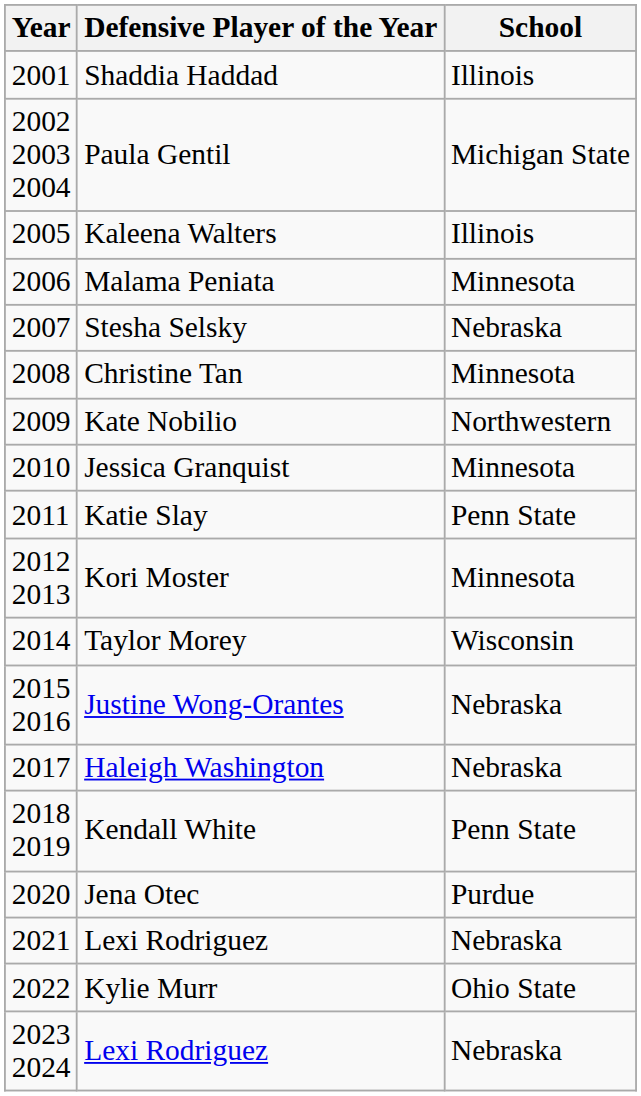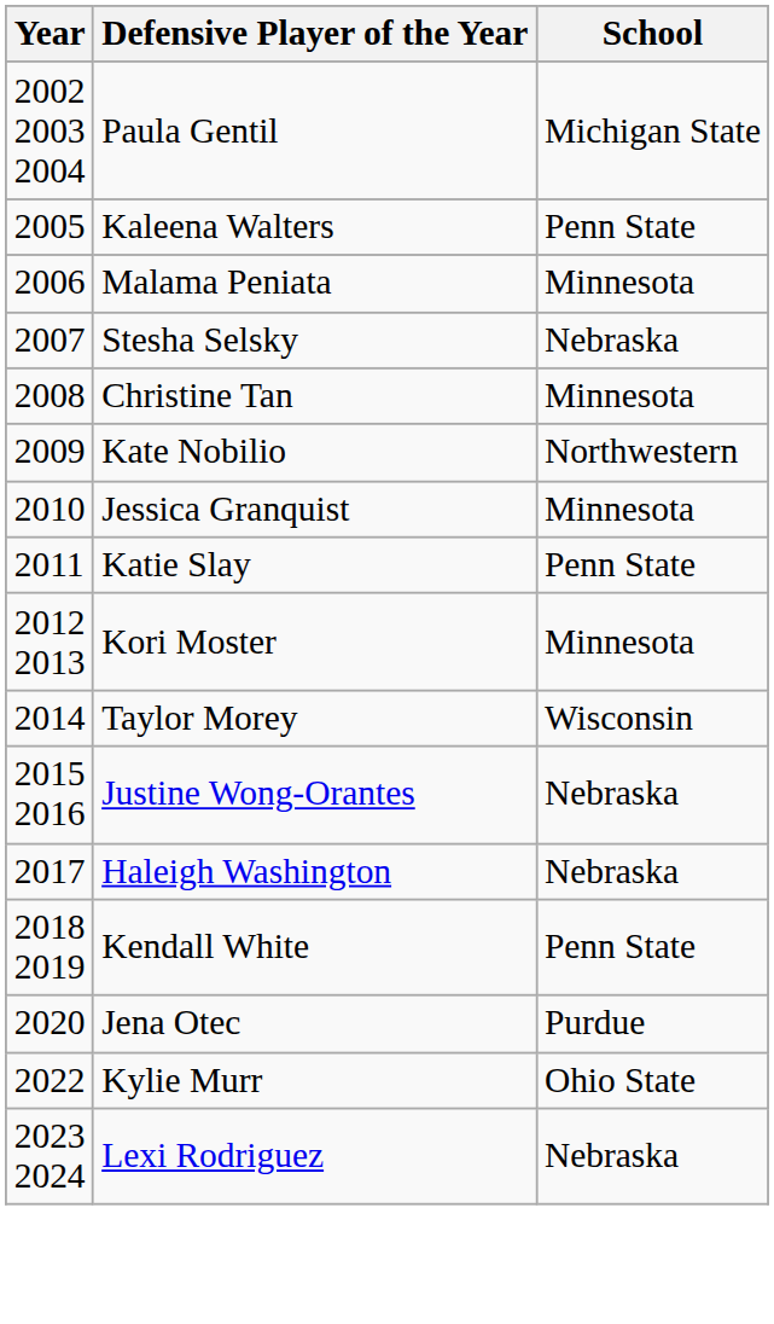- row: 2001 | Shaddia Haddad | Illinois
Kaleena Walters | School: Illinois -> Penn State
- row: 2021 | Lexi Rodriguez | Nebraska
